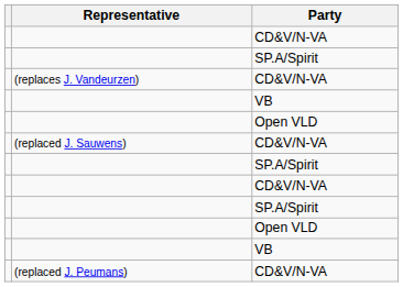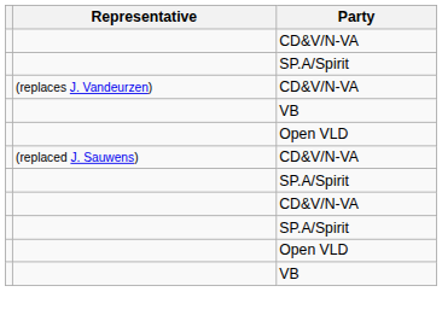- row: (replaced J. Peumans) | CD&V/N-VA
